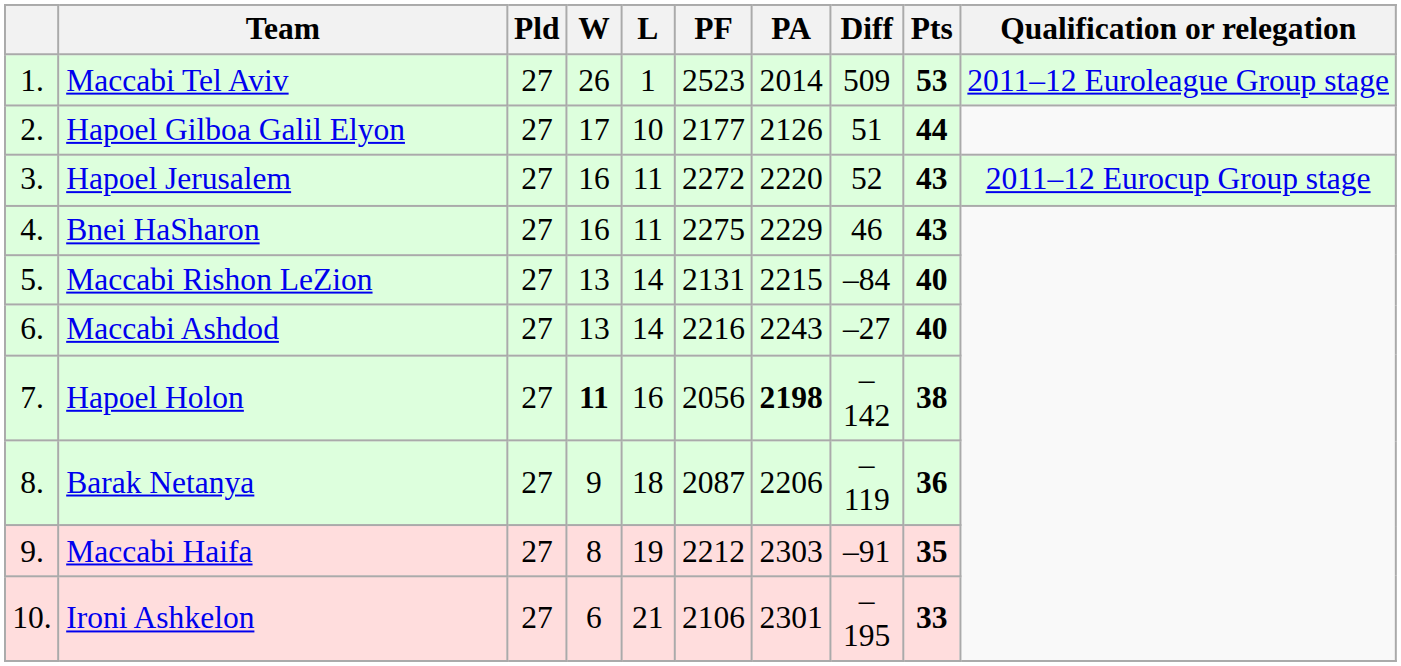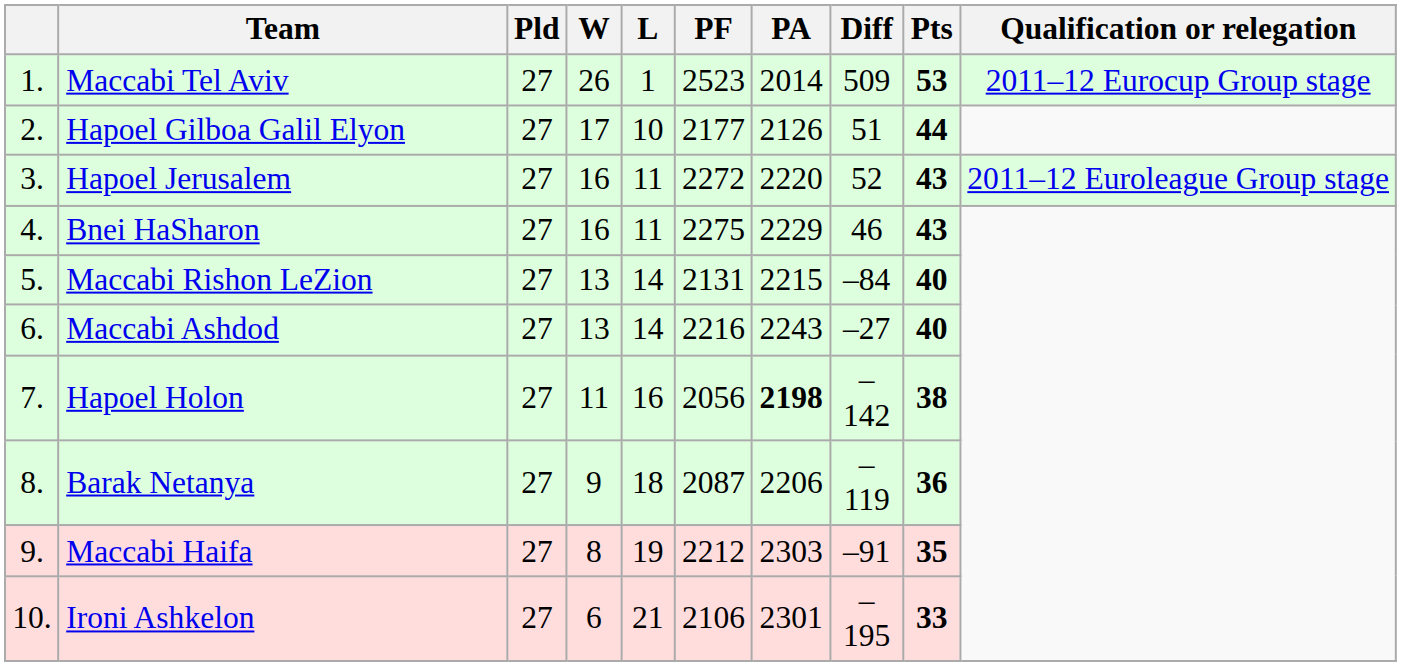Maccabi Tel Aviv | Qualification or relegation: 2011–12 Euroleague Group stage -> 2011–12 Eurocup Group stage
Hapoel Jerusalem | Qualification or relegation: 2011–12 Eurocup Group stage -> 2011–12 Euroleague Group stage
Hapoel Holon | W: bold -> normal
